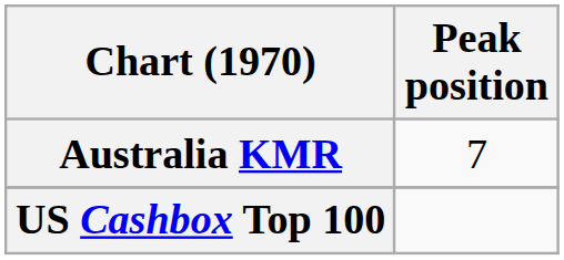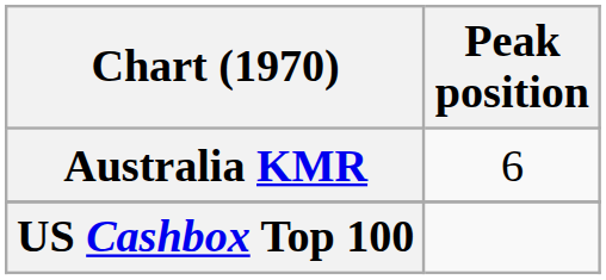Australia KMR | Peak position: 7 -> 6
